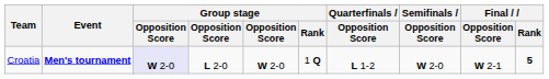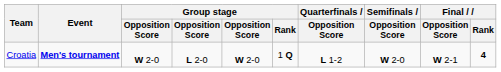Croatia | column 3: lavender background -> no background
Croatia | Final / Rank: 5 -> 4
